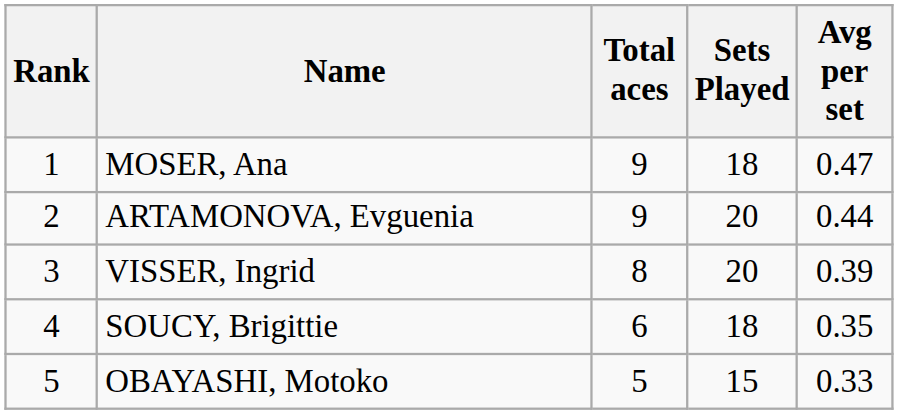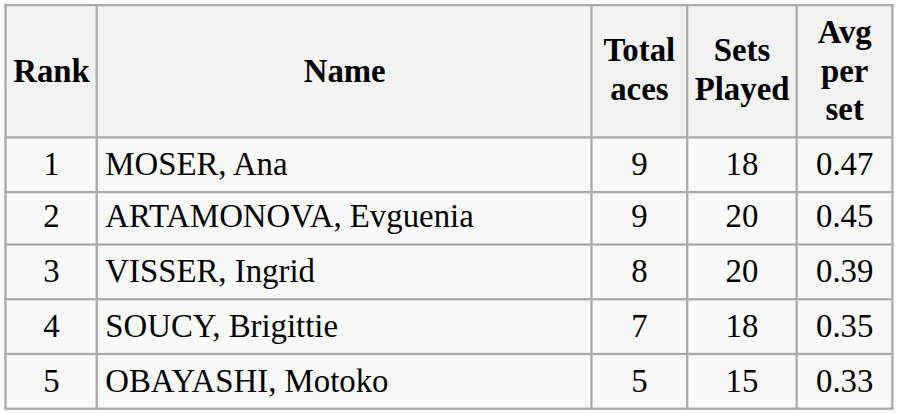ARTAMONOVA, Evguenia | Avg per set: 0.44 -> 0.45
SOUCY, Brigittie | Total aces: 6 -> 7
